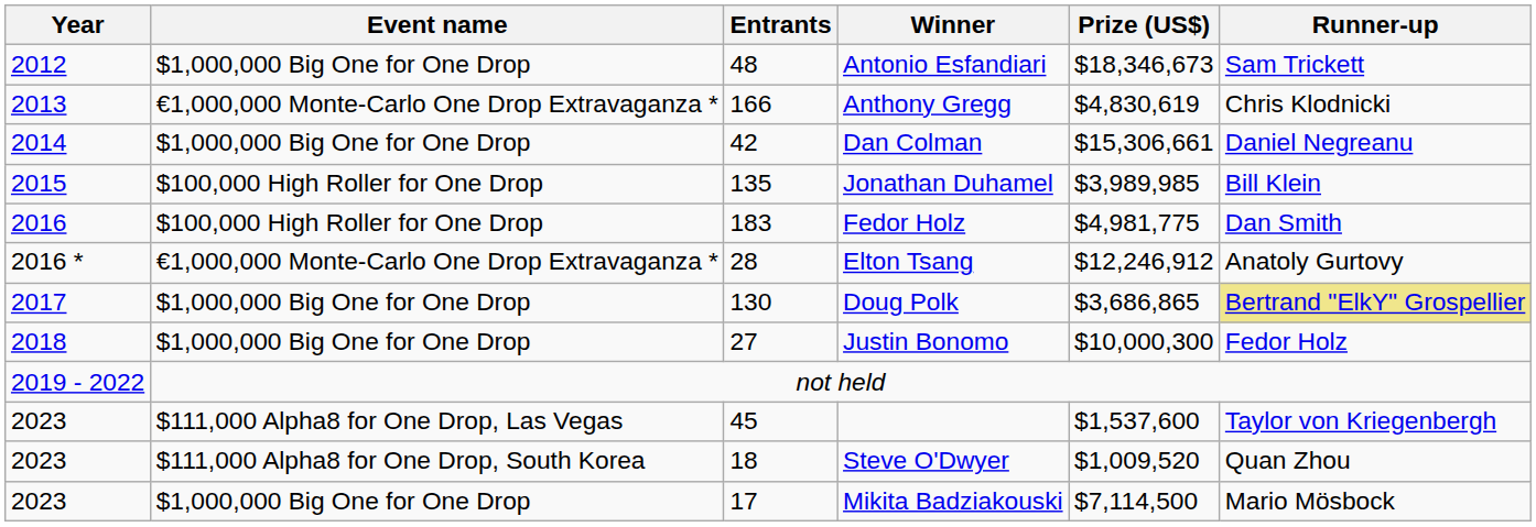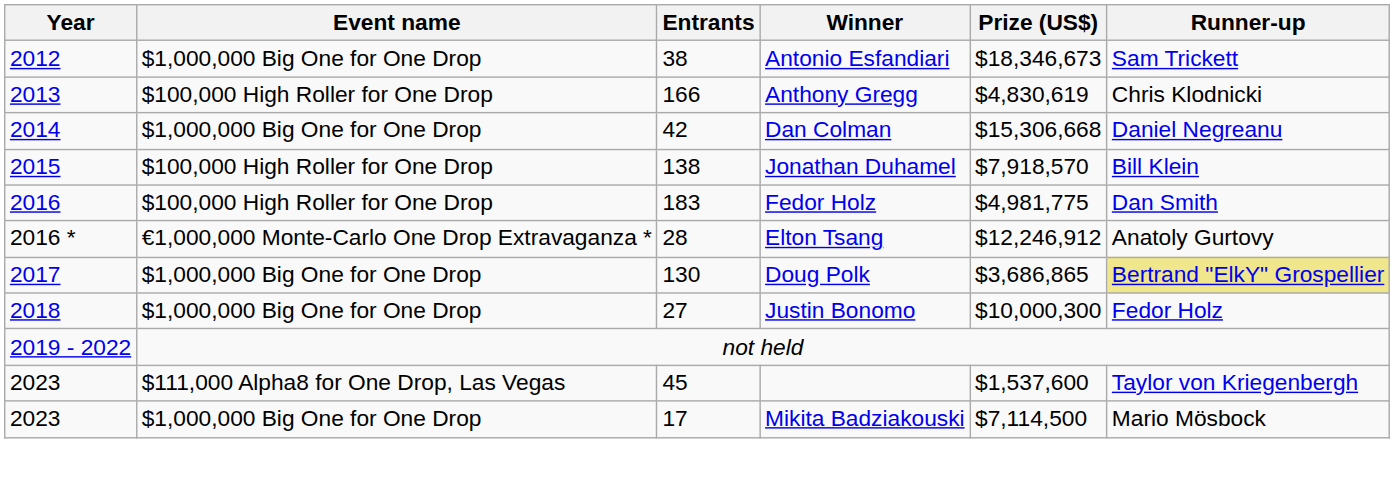Antonio Esfandiari | Entrants: 48 -> 38
Anthony Gregg | Event name: €1,000,000 Monte-Carlo One Drop Extravaganza * -> $100,000 High Roller for One Drop
Dan Colman | Prize (US$): $15,306,661 -> $15,306,668
Jonathan Duhamel | Entrants: 135 -> 138
Jonathan Duhamel | Prize (US$): $3,989,985 -> $7,918,570
- row: 2023 | $111,000 Alpha8 for One Drop, South Korea | 18 | Steve O'Dwyer | $1,009,520 | Quan Zhou
